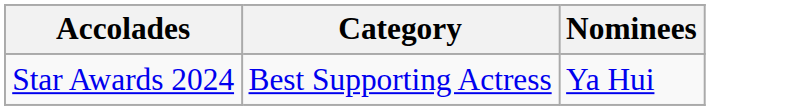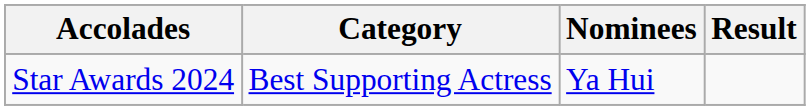+ column: Result
